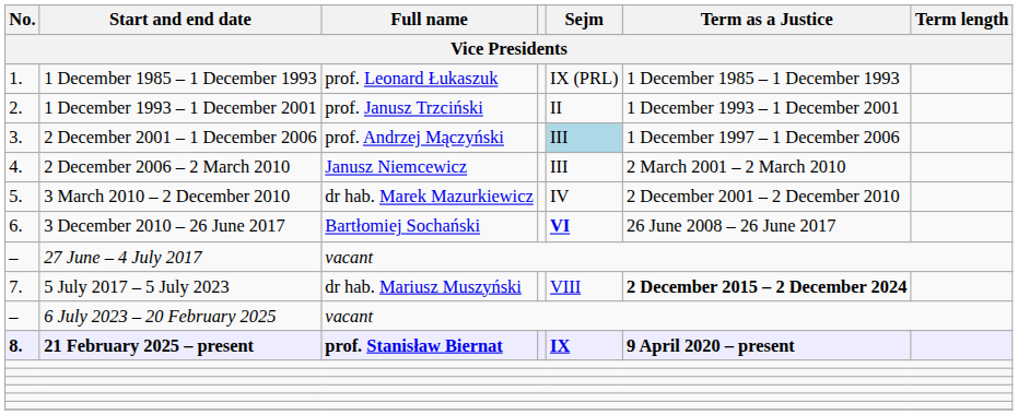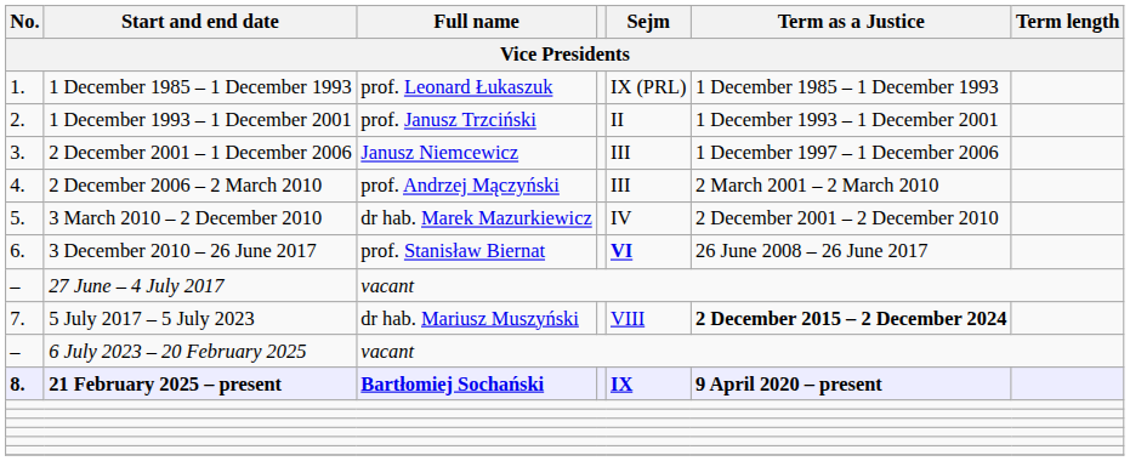2 December 2001 – 1 December 2006 | Full name: prof. Andrzej Mączyński -> Janusz Niemcewicz
2 December 2001 – 1 December 2006 | Sejm: lightblue background -> no background
2 December 2006 – 2 March 2010 | Full name: Janusz Niemcewicz -> prof. Andrzej Mączyński
3 December 2010 – 26 June 2017 | Full name: Bartłomiej Sochański -> prof. Stanisław Biernat
21 February 2025 – present | Full name: prof. Stanisław Biernat -> Bartłomiej Sochański
